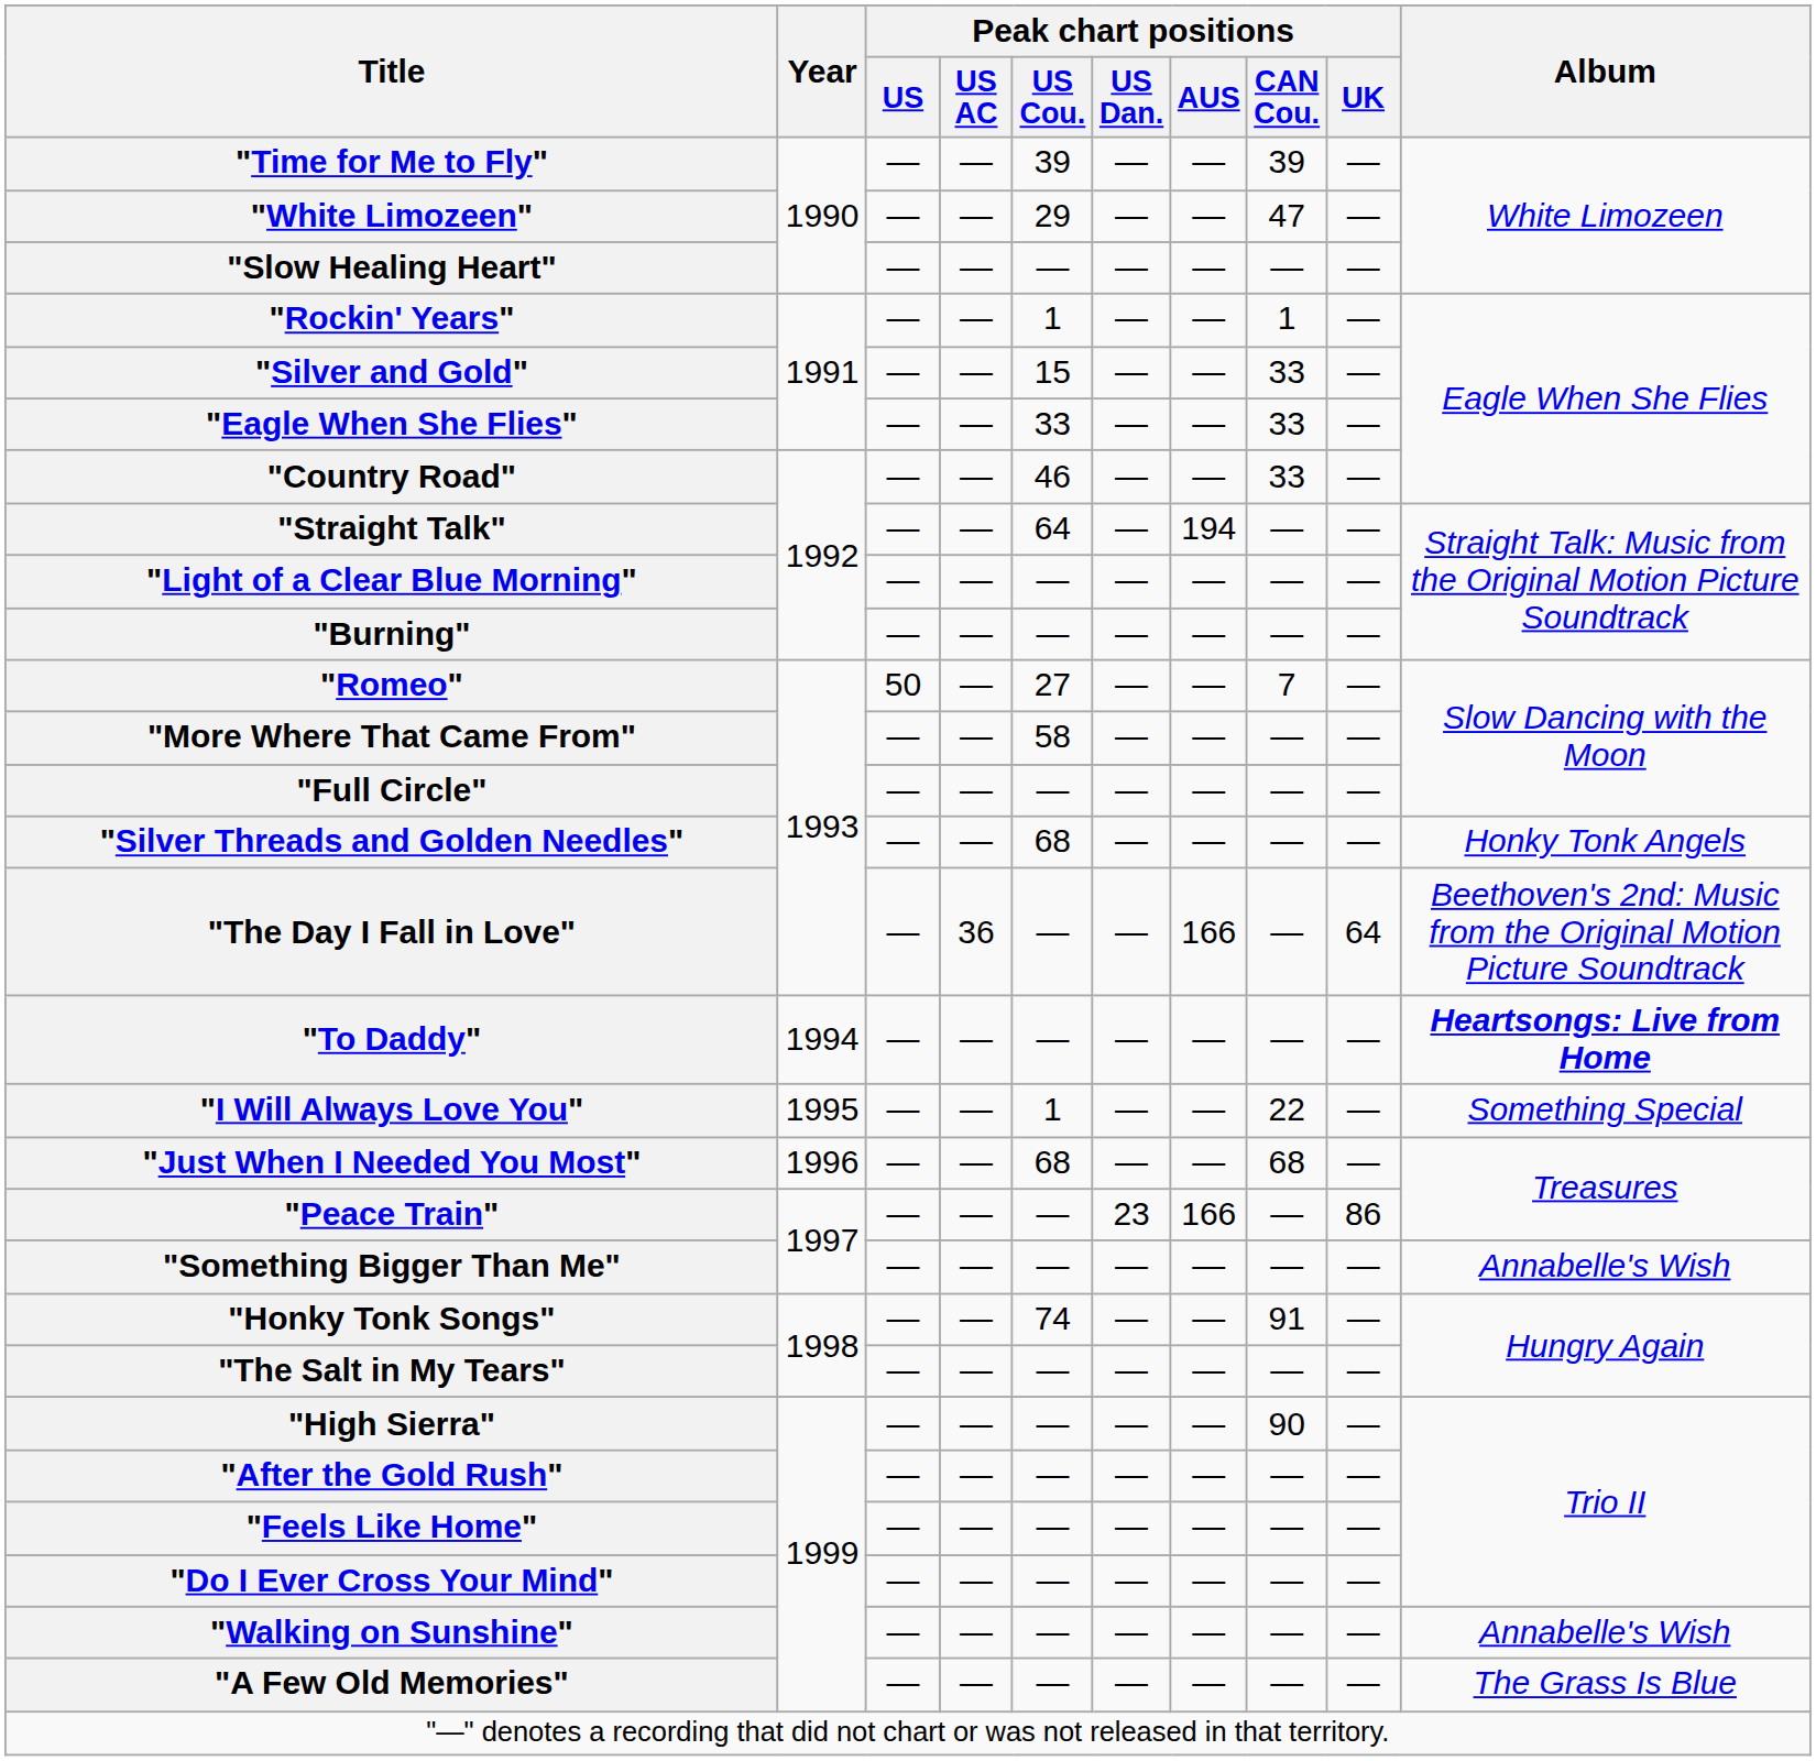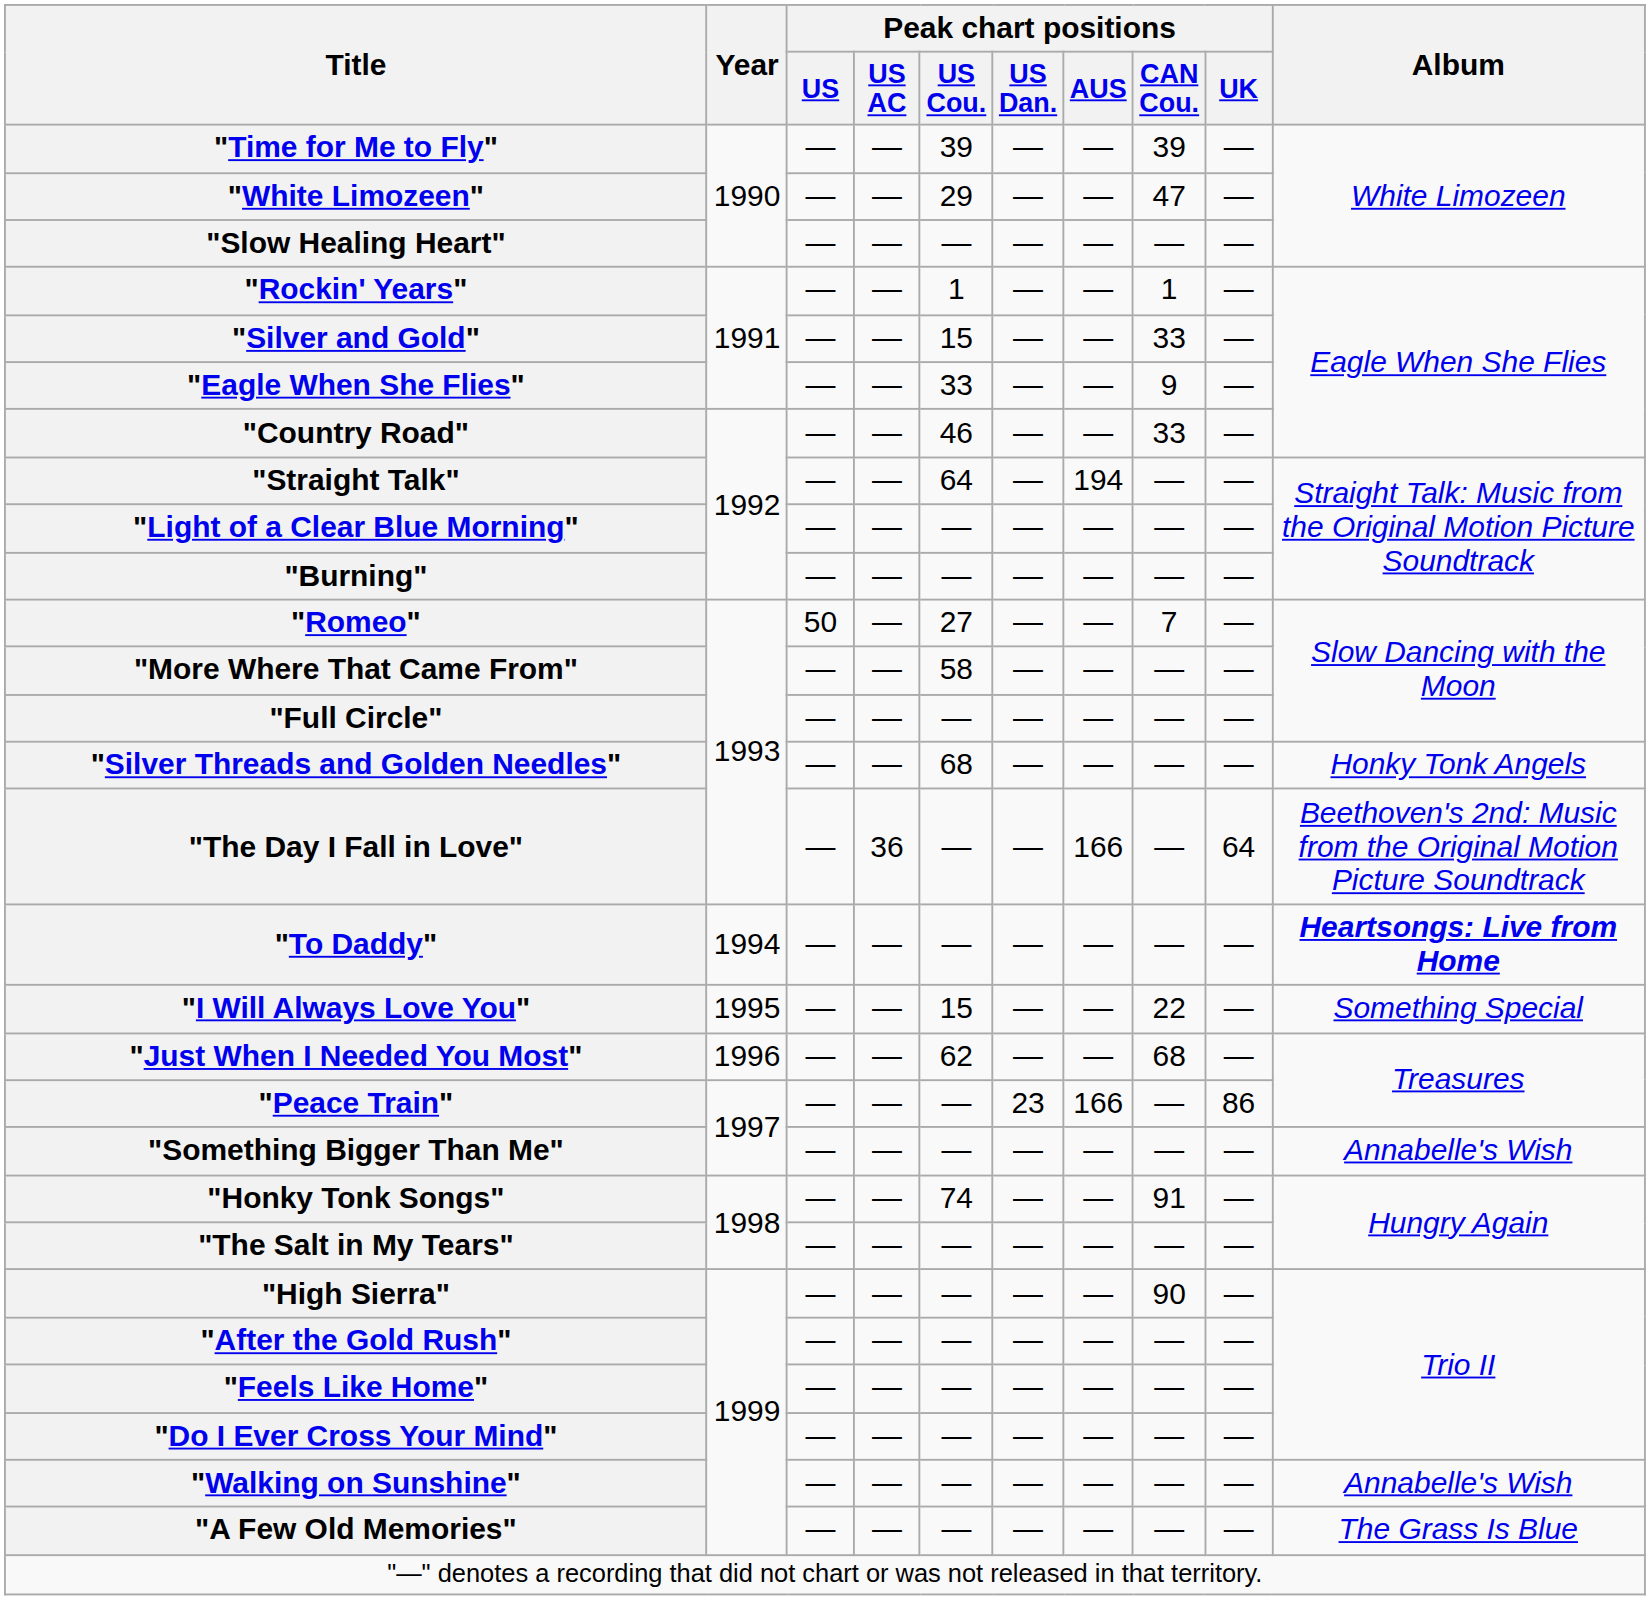"Eagle When She Flies" | Peak chart positions / CAN Cou.: 33 -> 9
"I Will Always Love You" | Peak chart positions / US Cou.: 1 -> 15
"Just When I Needed You Most" | Peak chart positions / US Cou.: 68 -> 62
